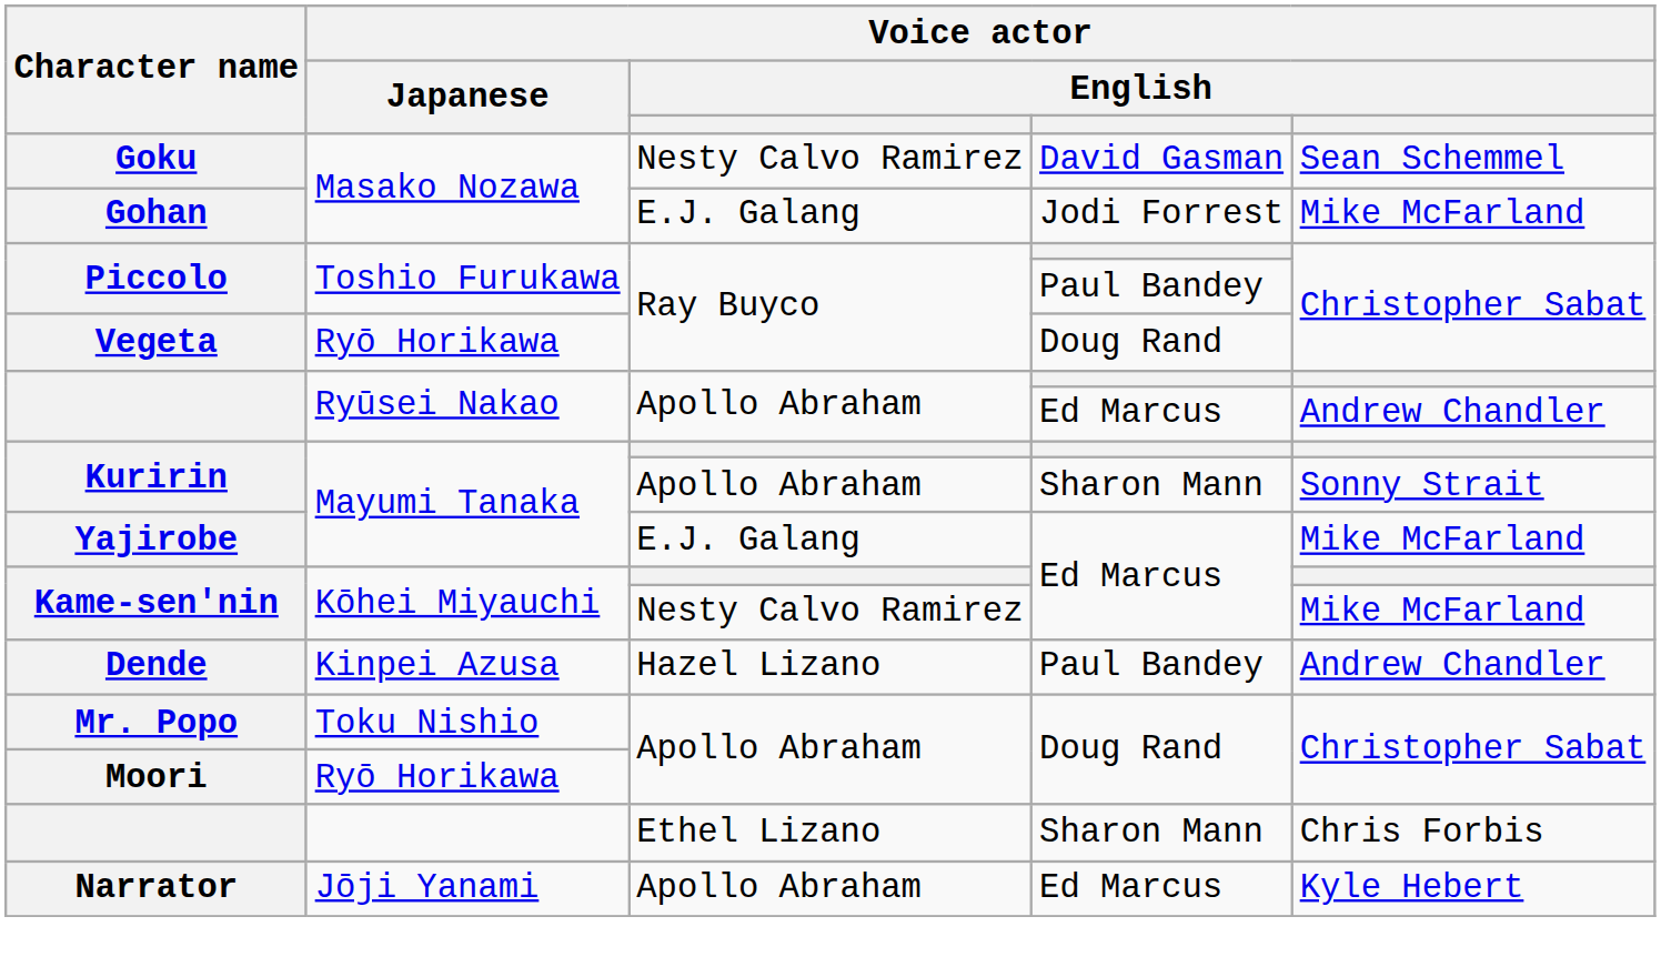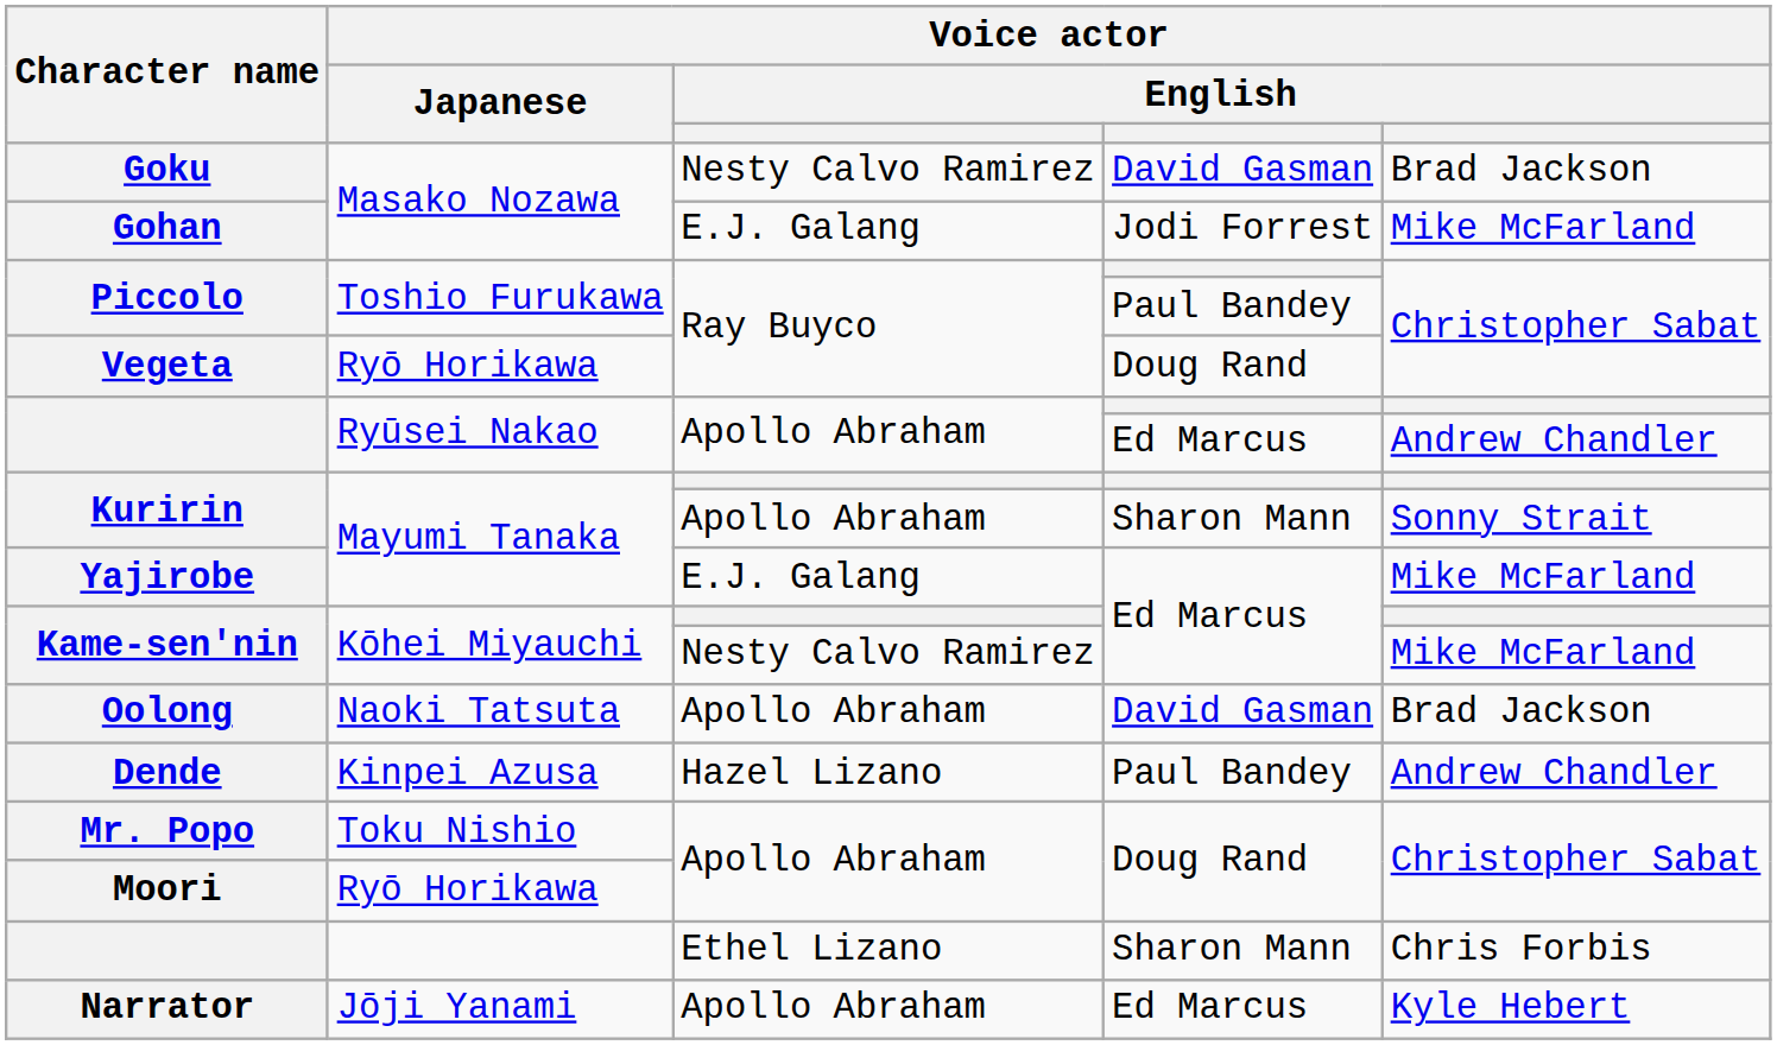Goku | column 5: Sean Schemmel -> Brad Jackson
+ row: Oolong | Naoki Tatsuta | Apollo Abraham | David Gasman | Brad Jackson
